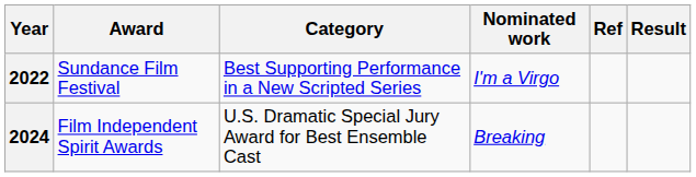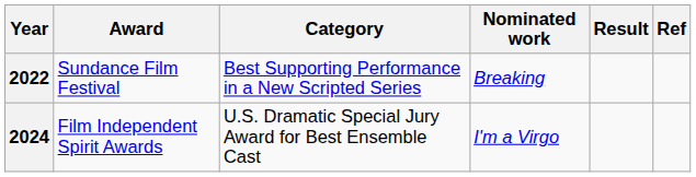columns swapped: Result <-> Ref
2022 | Nominated work: I'm a Virgo -> Breaking
2024 | Nominated work: Breaking -> I'm a Virgo
